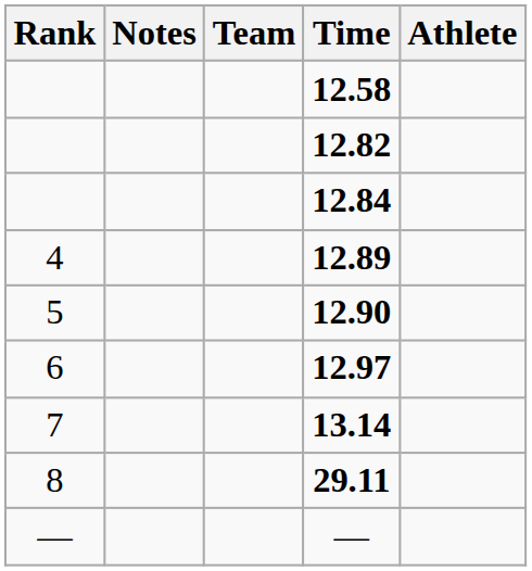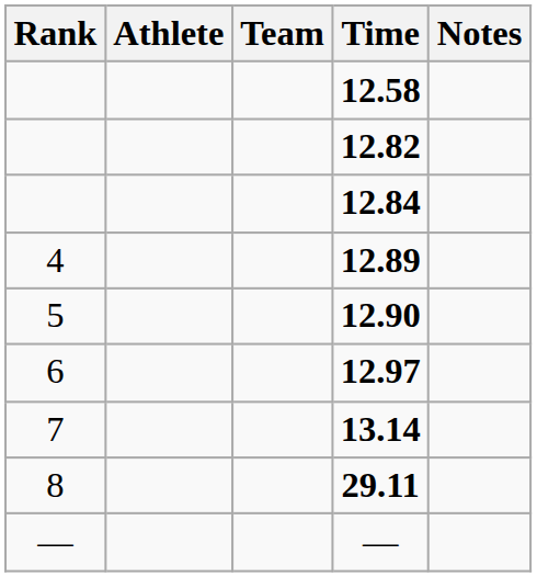columns swapped: Athlete <-> Notes
